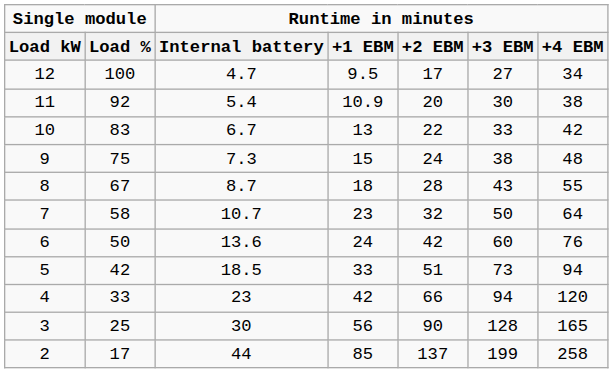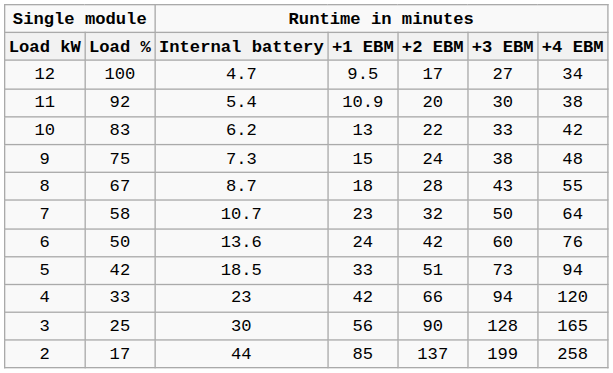10 | Runtime in minutes / Internal battery: 6.7 -> 6.2
